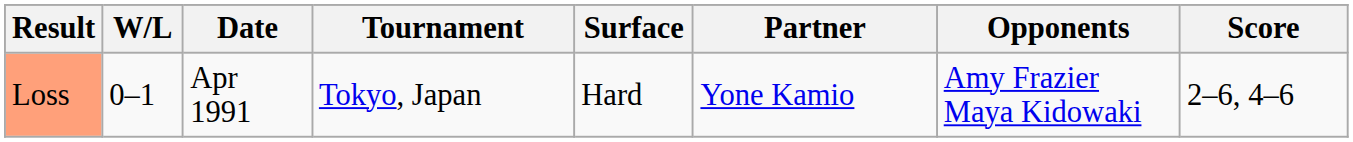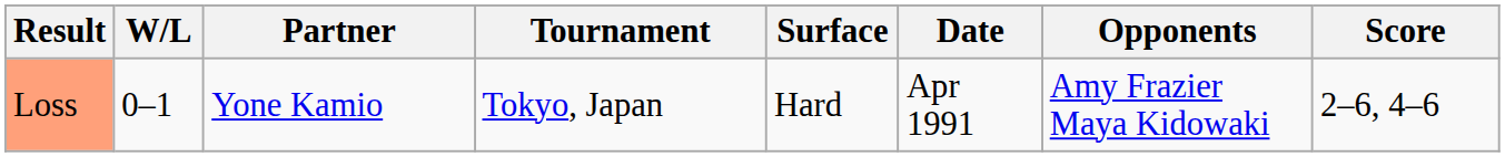columns swapped: Date <-> Partner
